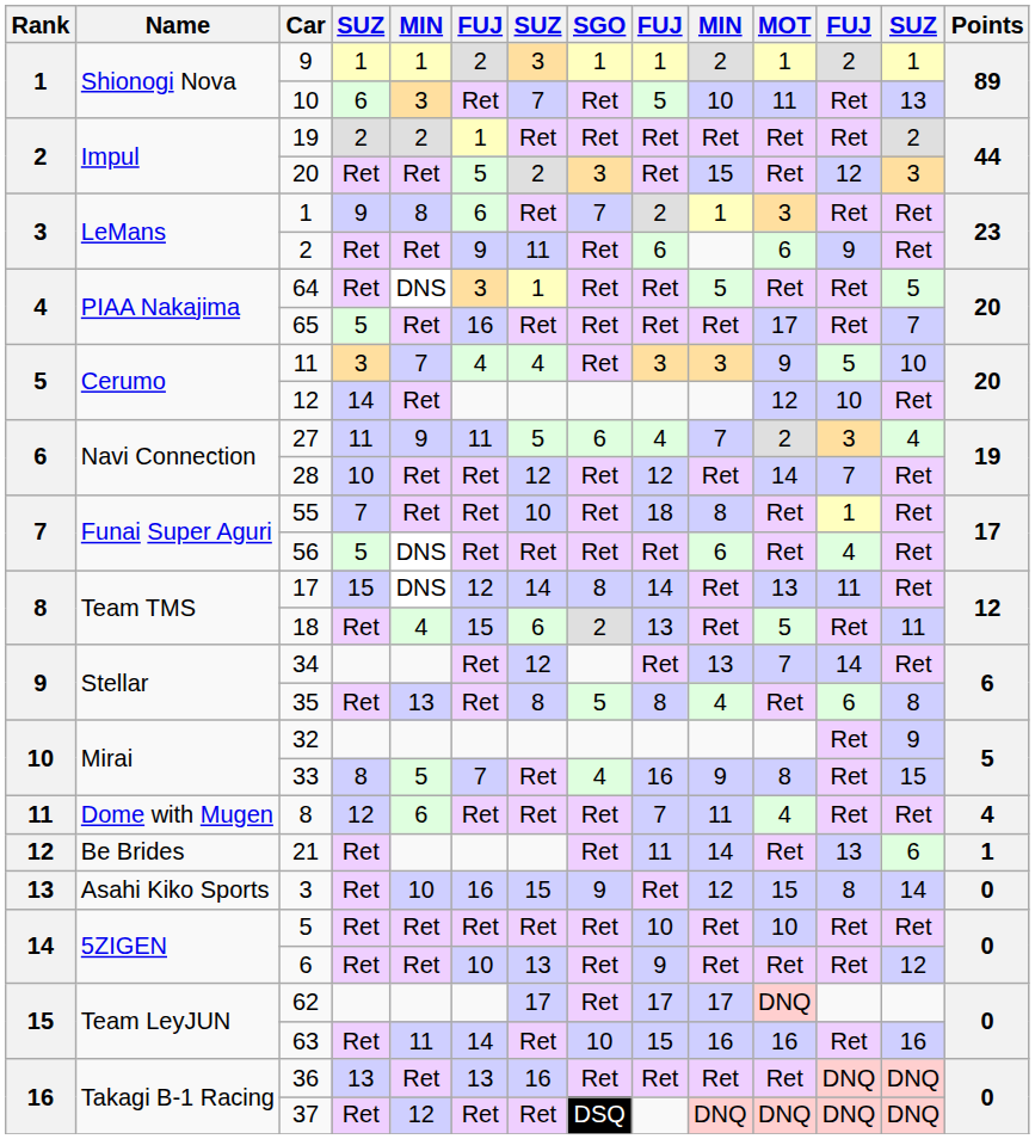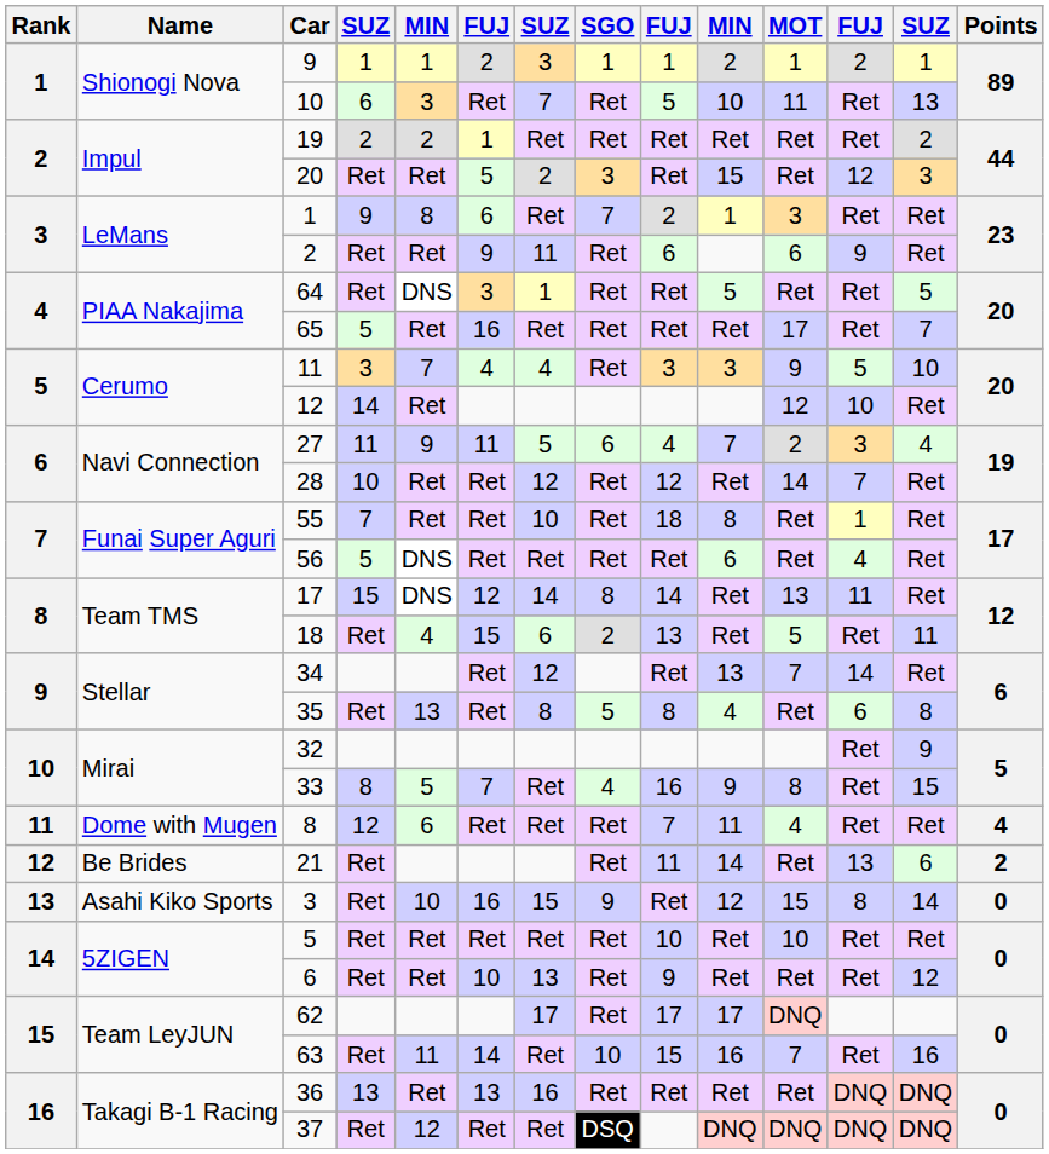21 | Points: 1 -> 2
63 | MOT: 16 -> 7
